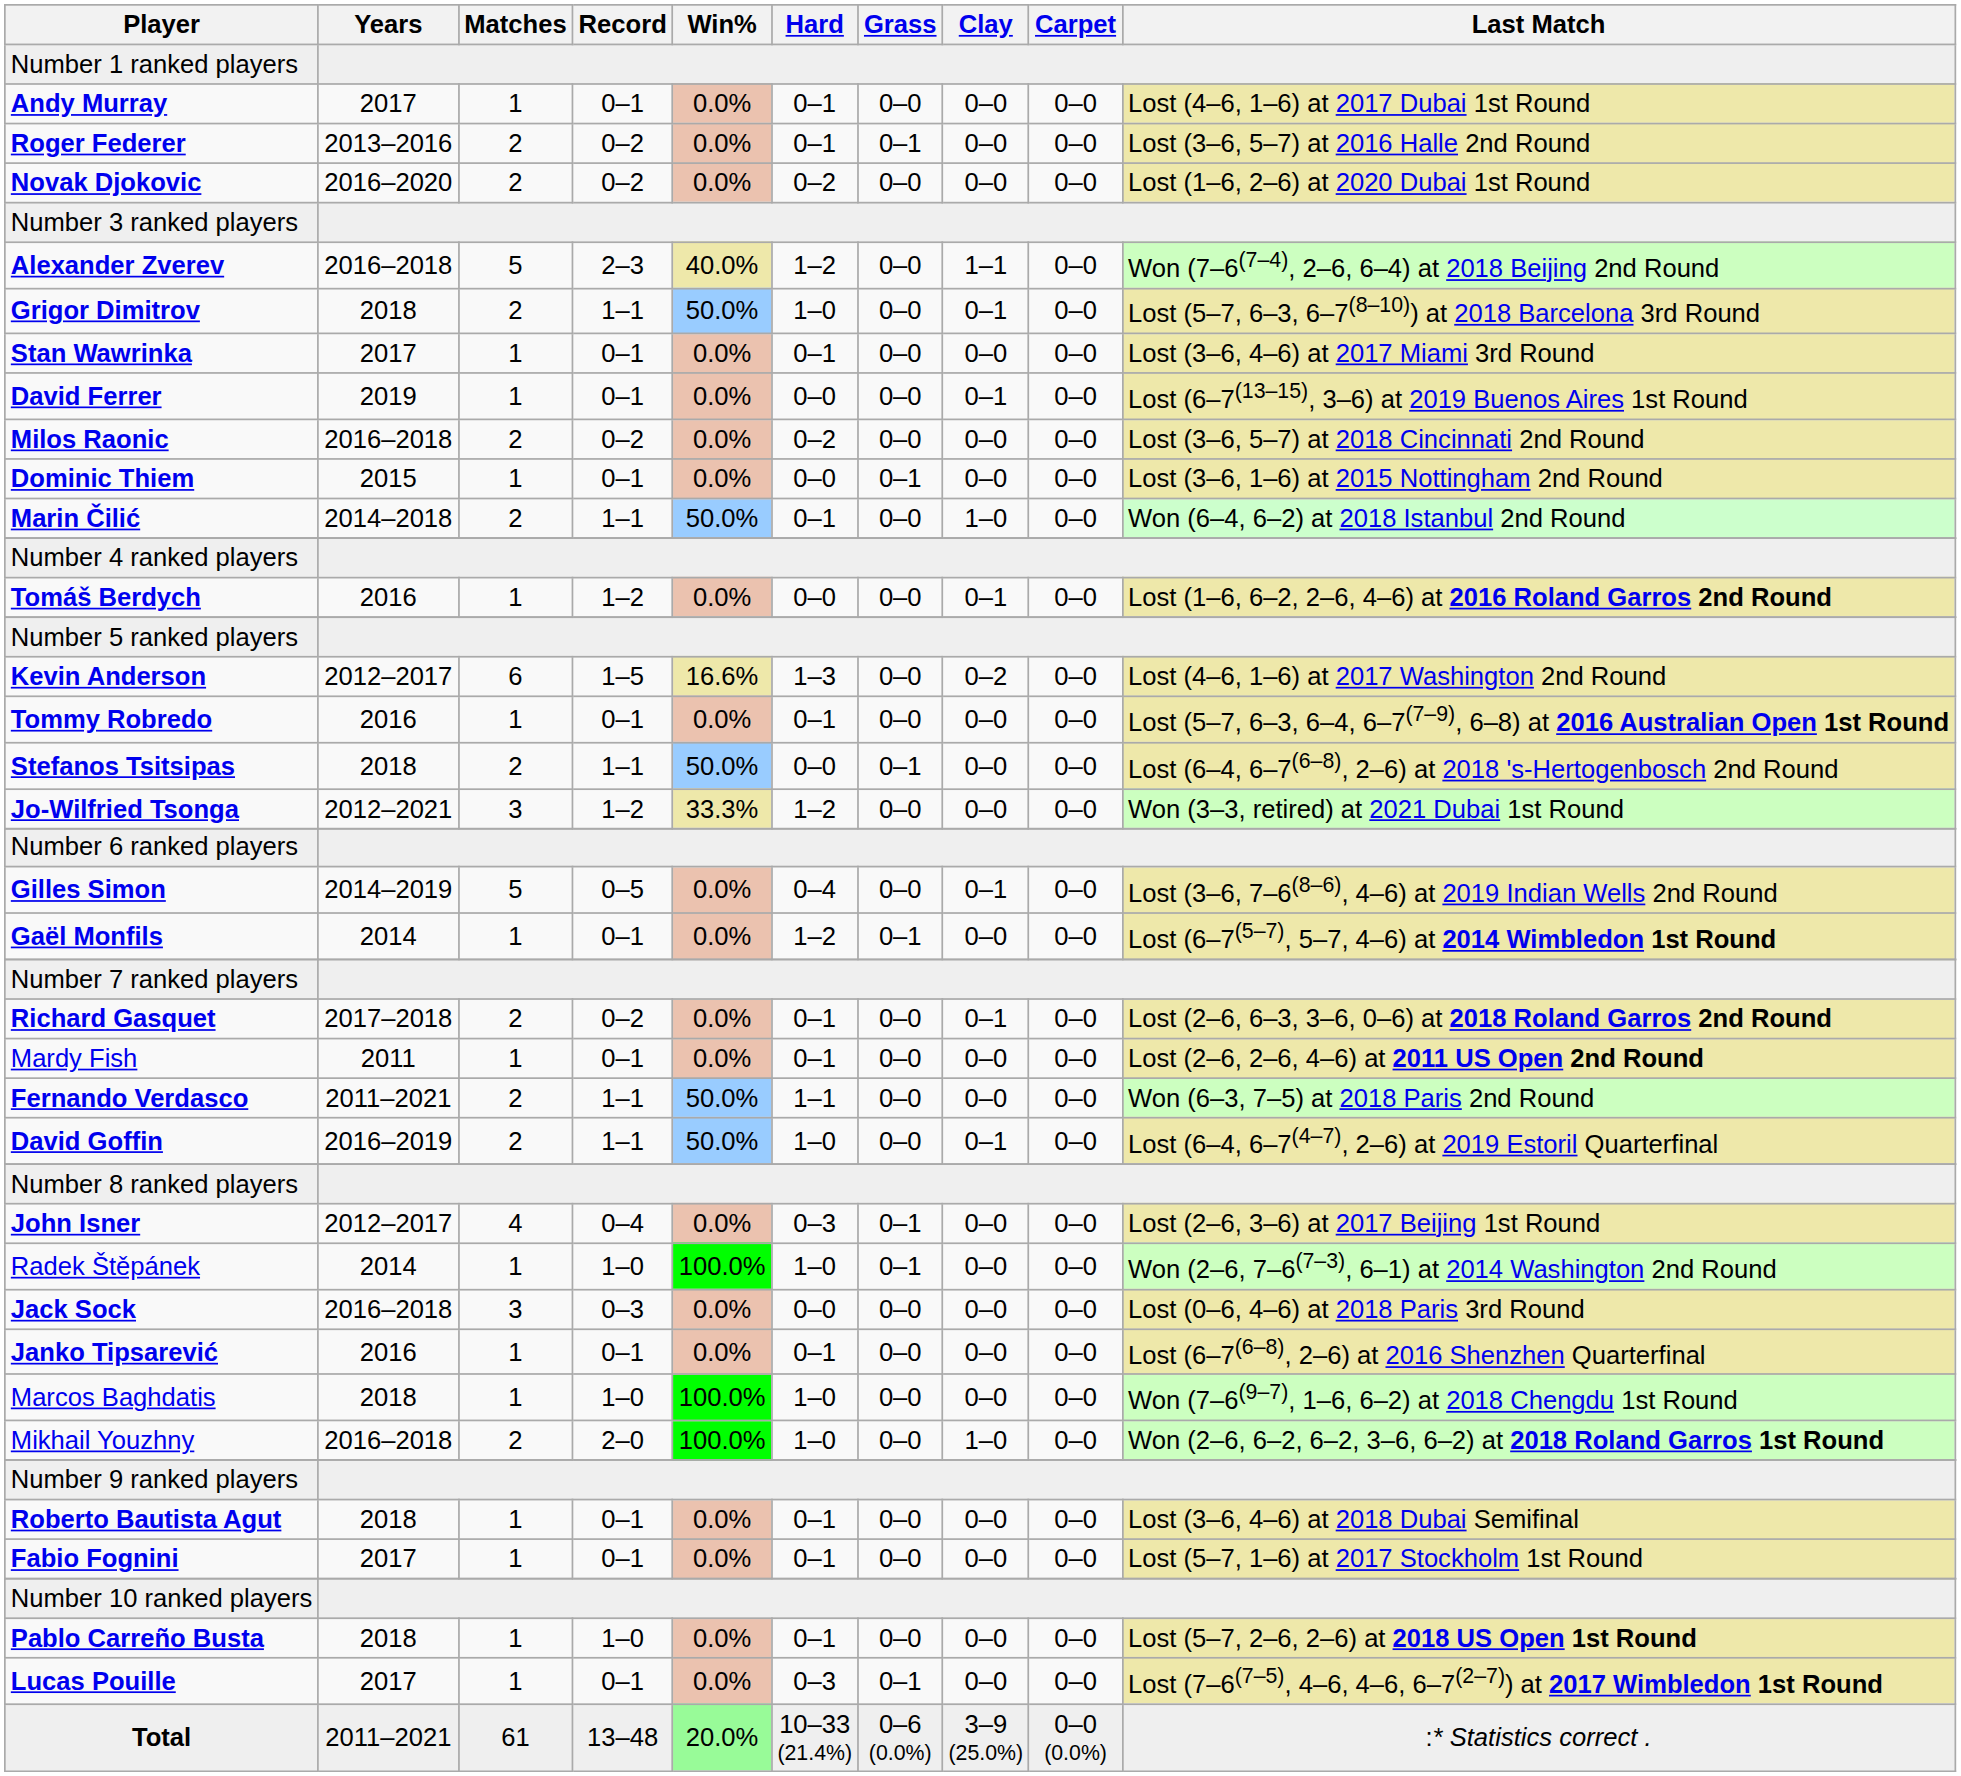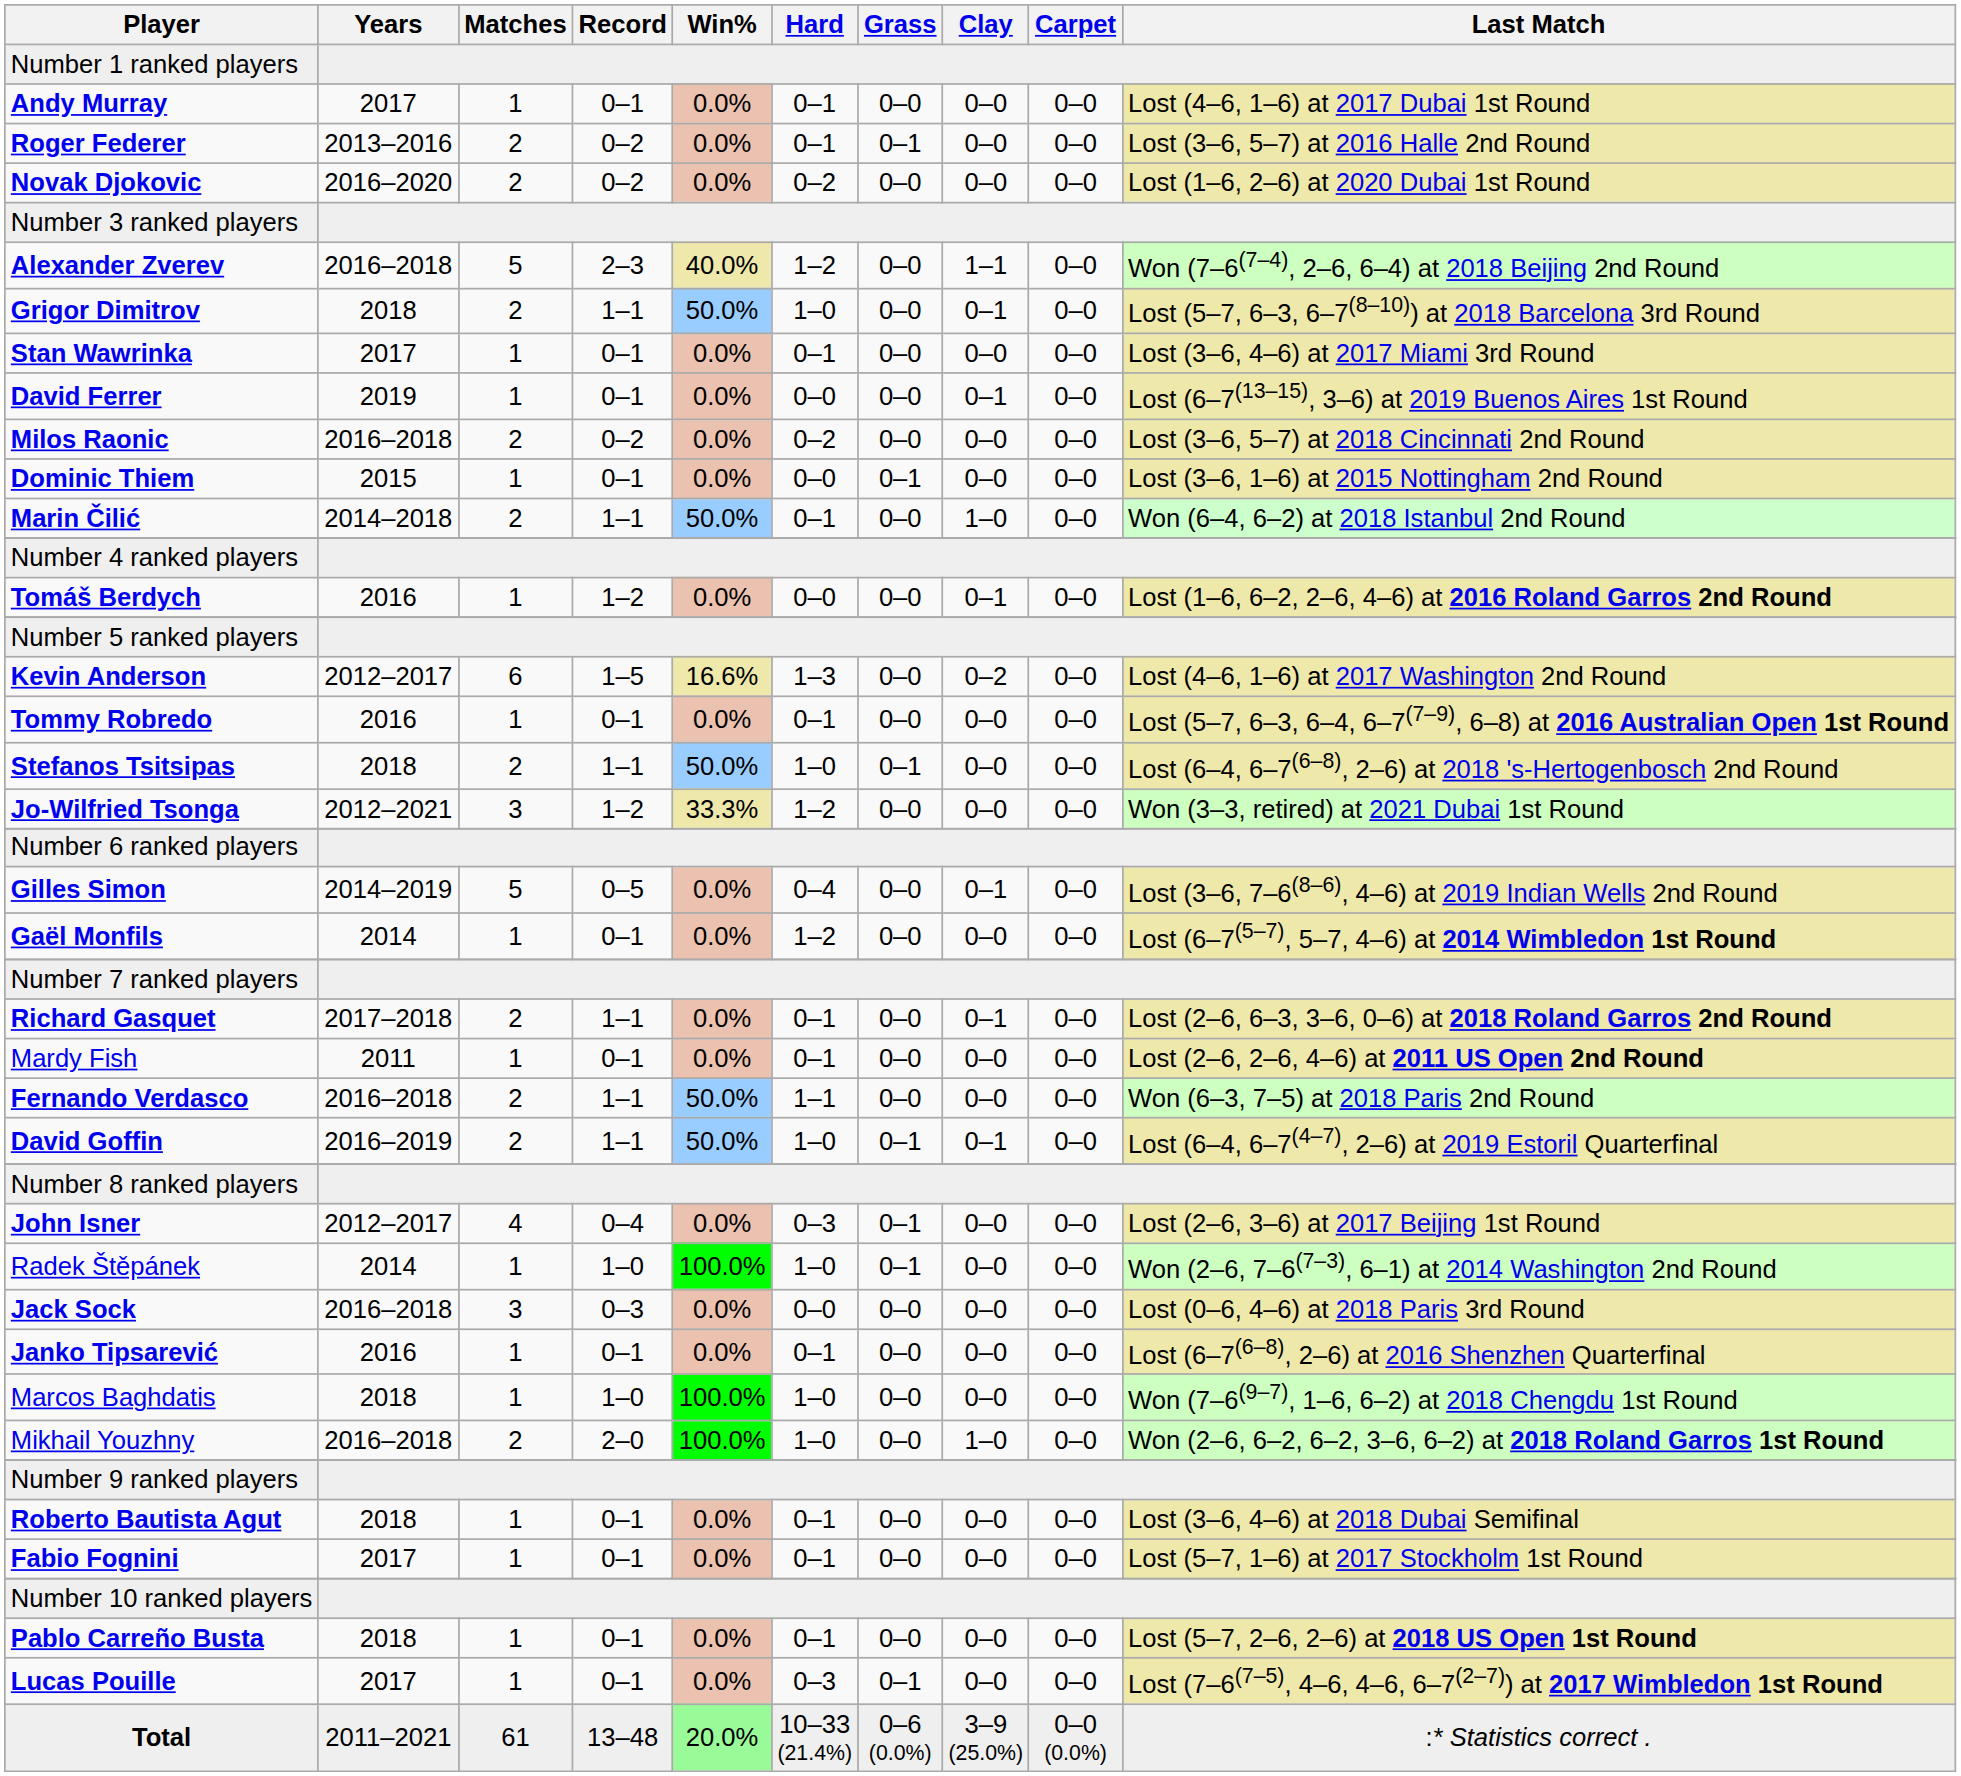Stefanos Tsitsipas | Hard: 0–0 -> 1–0
Gaël Monfils | Grass: 0–1 -> 0–0
Richard Gasquet | Record: 0–2 -> 1–1
Fernando Verdasco | Years: 2011–2021 -> 2016–2018
David Goffin | Grass: 0–0 -> 0–1
Pablo Carreño Busta | Record: 1–0 -> 0–1
